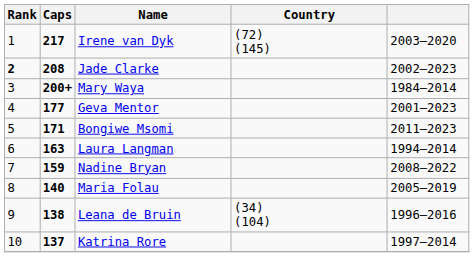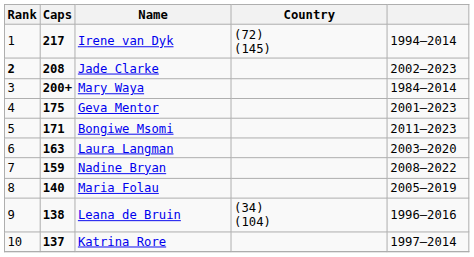Irene van Dyk | column 5: 2003–2020 -> 1994–2014
Geva Mentor | Caps: 177 -> 175
Laura Langman | column 5: 1994–2014 -> 2003–2020
